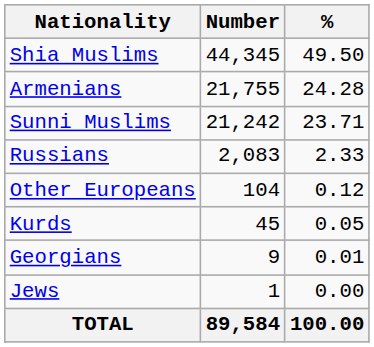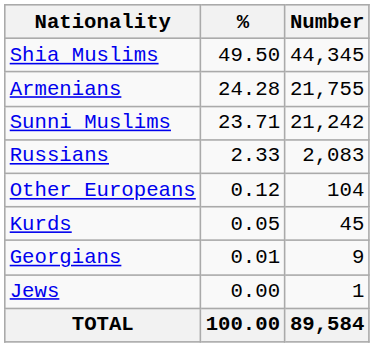columns swapped: Number <-> %
